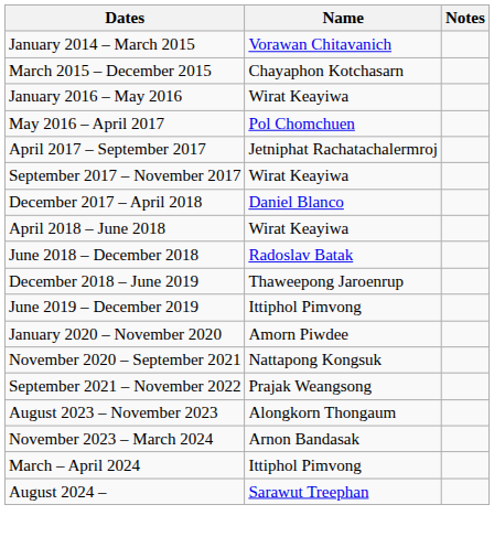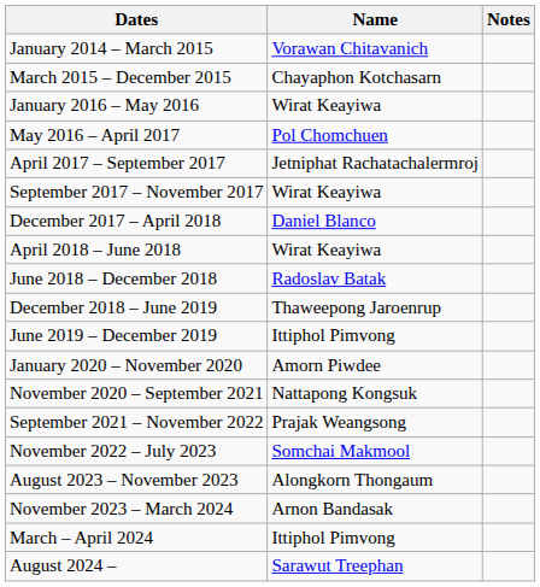+ row: November 2022 – July 2023 | Somchai Makmool
